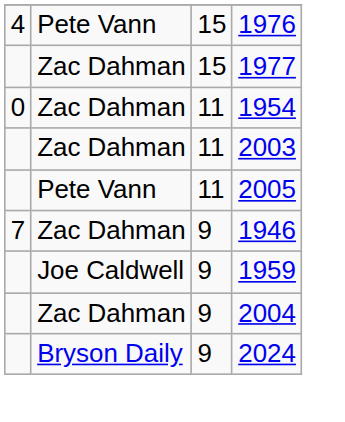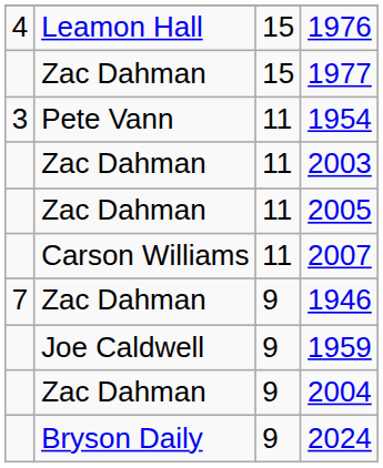1976 | column 2: Pete Vann -> Leamon Hall
1954 | column 1: 0 -> 3
1954 | column 2: Zac Dahman -> Pete Vann
2005 | column 2: Pete Vann -> Zac Dahman
+ row: Carson Williams | 11 | 2007
